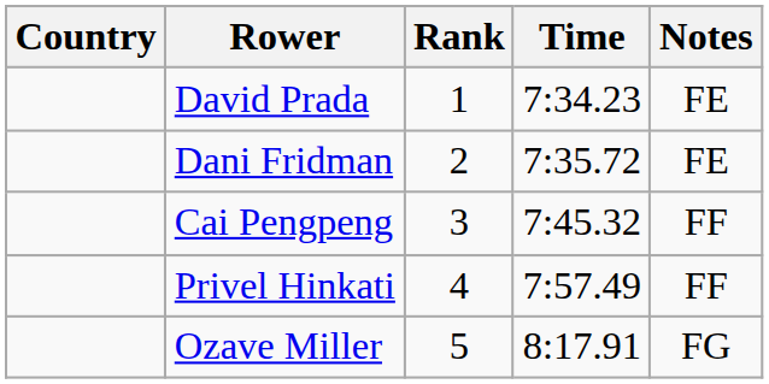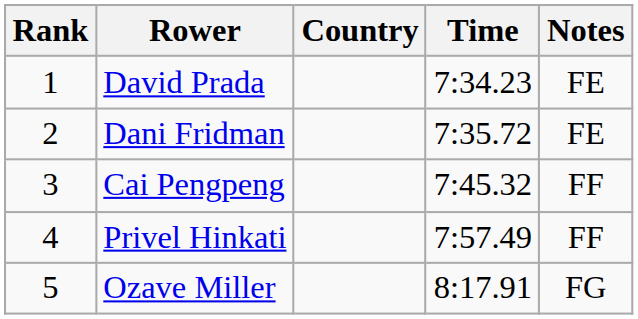columns swapped: Rank <-> Country
